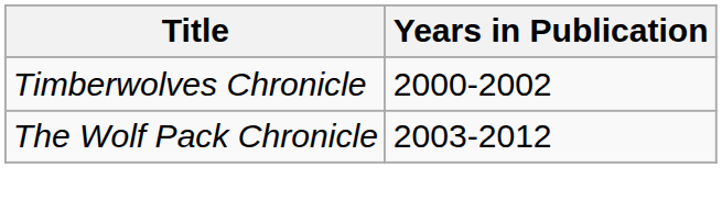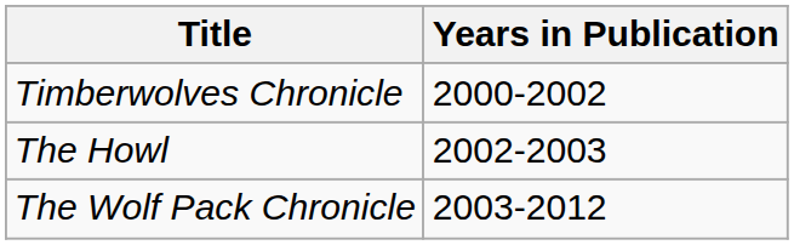+ row: The Howl | 2002-2003
